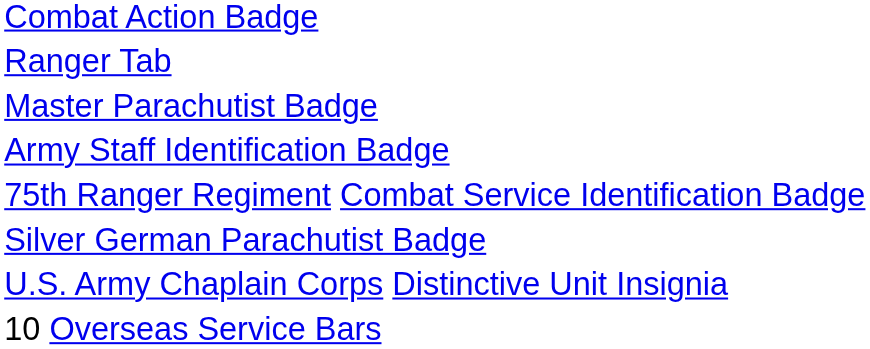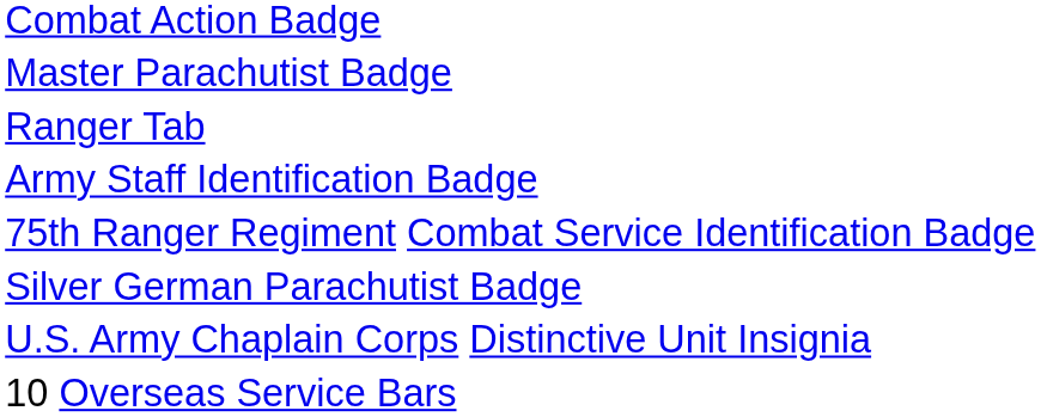rows swapped: Master Parachutist Badge <-> Ranger Tab
